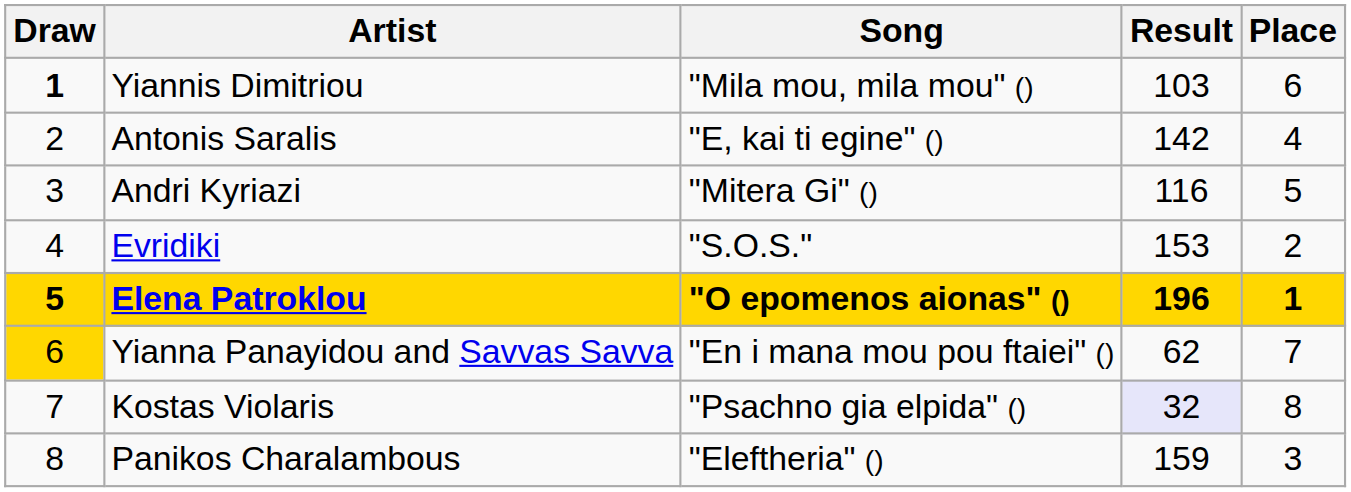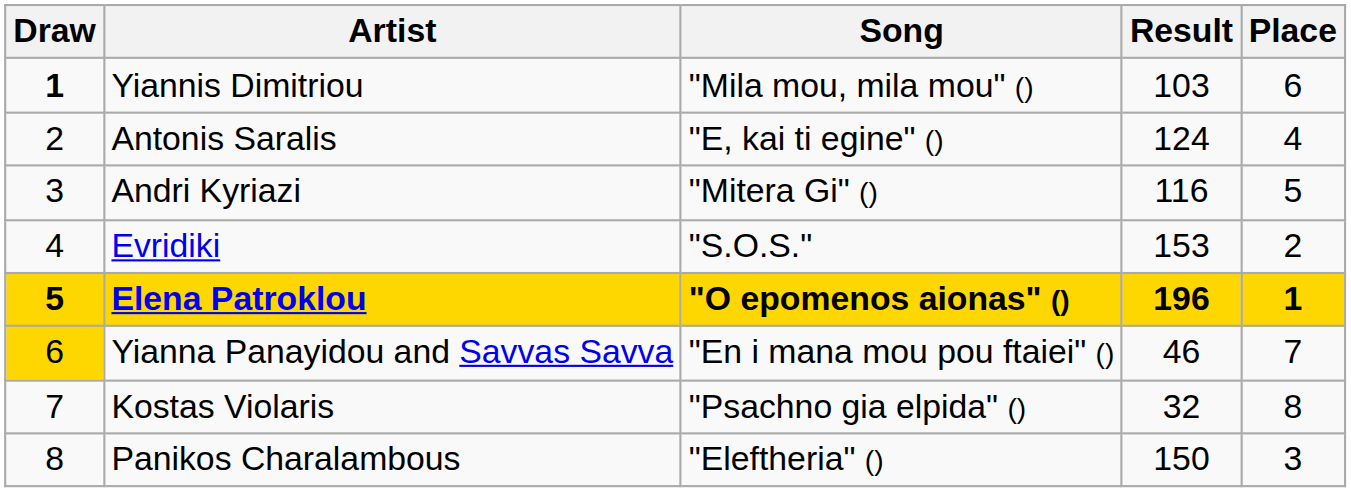Antonis Saralis | Result: 142 -> 124
Yianna Panayidou and Savvas Savva | Result: 62 -> 46
Kostas Violaris | Result: lavender background -> no background
Panikos Charalambous | Result: 159 -> 150
